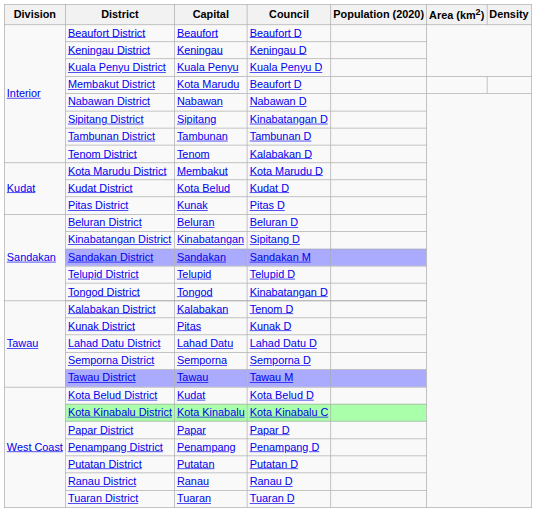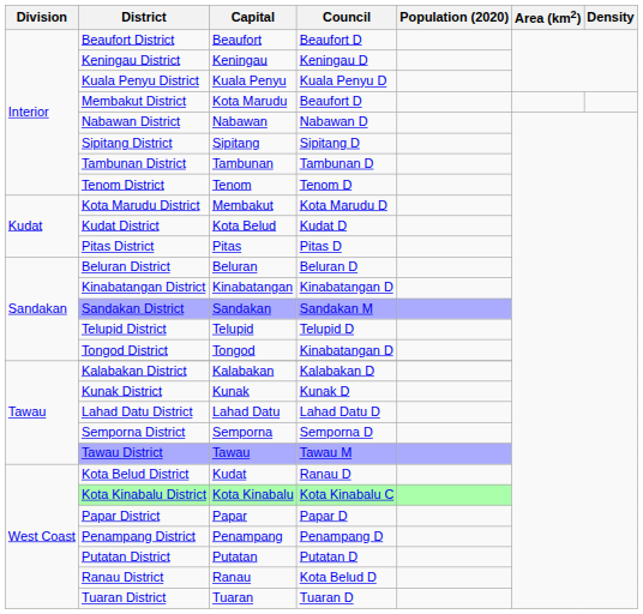Sipitang District | Council: Kinabatangan D -> Sipitang D
Tenom District | Council: Kalabakan D -> Tenom D
Pitas District | Capital: Kunak -> Pitas
Kinabatangan District | Council: Sipitang D -> Kinabatangan D
Kalabakan District | Council: Tenom D -> Kalabakan D
Kunak District | Capital: Pitas -> Kunak
Kota Belud District | Council: Kota Belud D -> Ranau D
Ranau District | Council: Ranau D -> Kota Belud D
